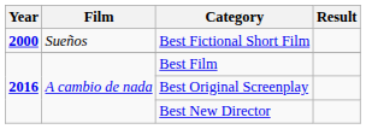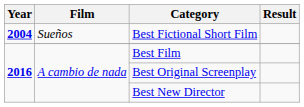Best Fictional Short Film | Year: 2000 -> 2004
